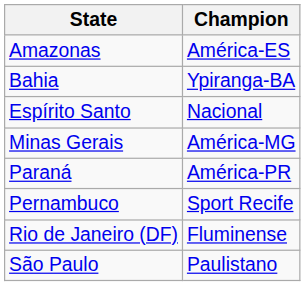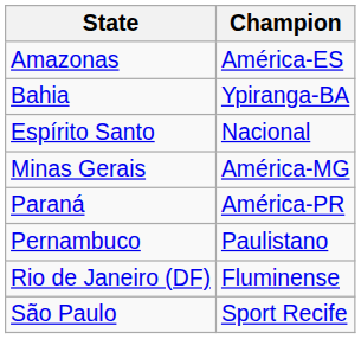Pernambuco | Champion: Sport Recife -> Paulistano
São Paulo | Champion: Paulistano -> Sport Recife
